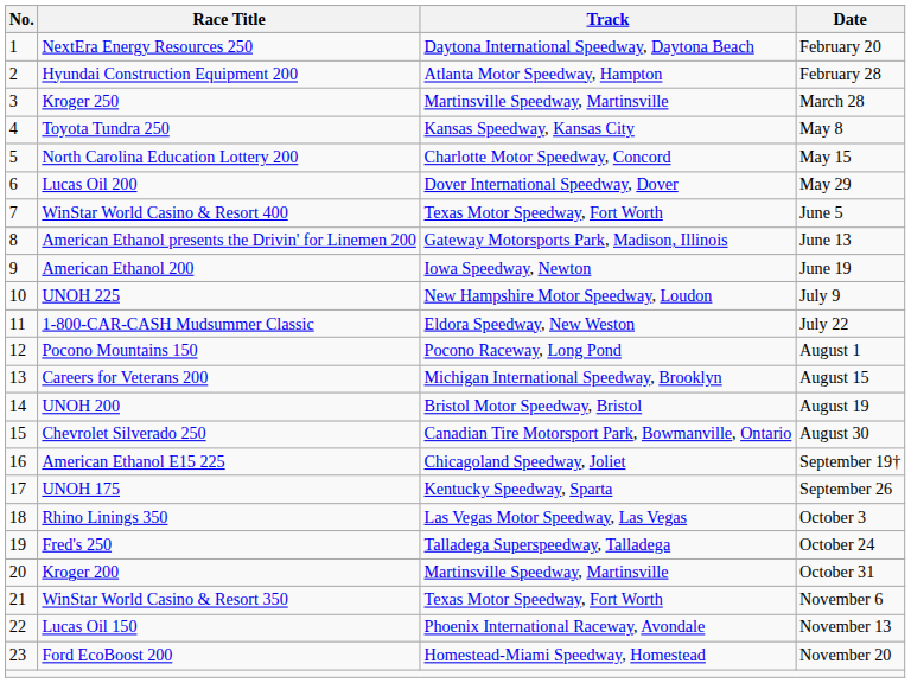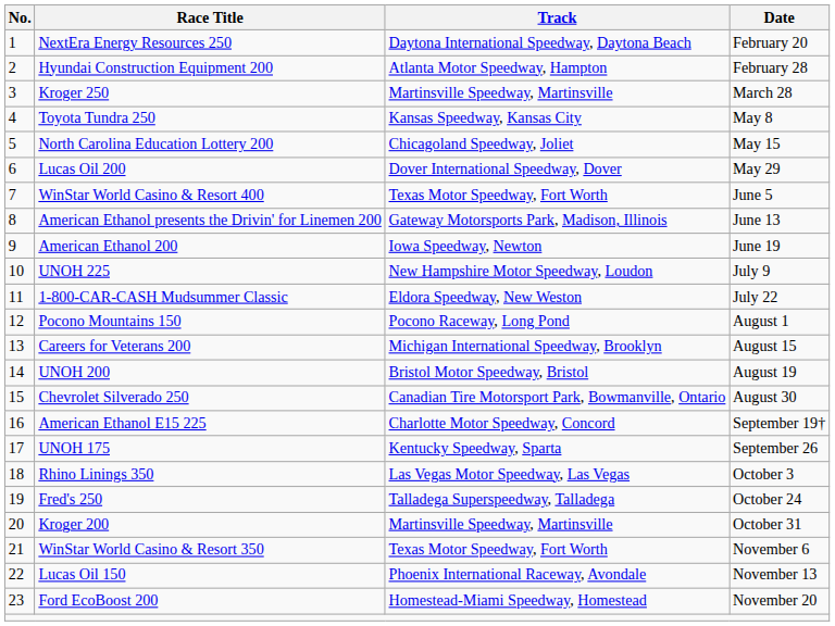North Carolina Education Lottery 200 | Track: Charlotte Motor Speedway, Concord -> Chicagoland Speedway, Joliet
American Ethanol E15 225 | Track: Chicagoland Speedway, Joliet -> Charlotte Motor Speedway, Concord
